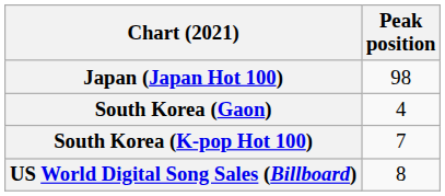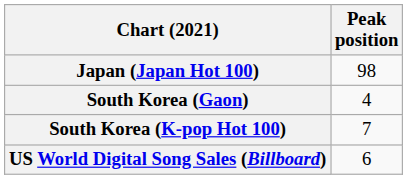US World Digital Song Sales (Billboard) | Peak position: 8 -> 6
